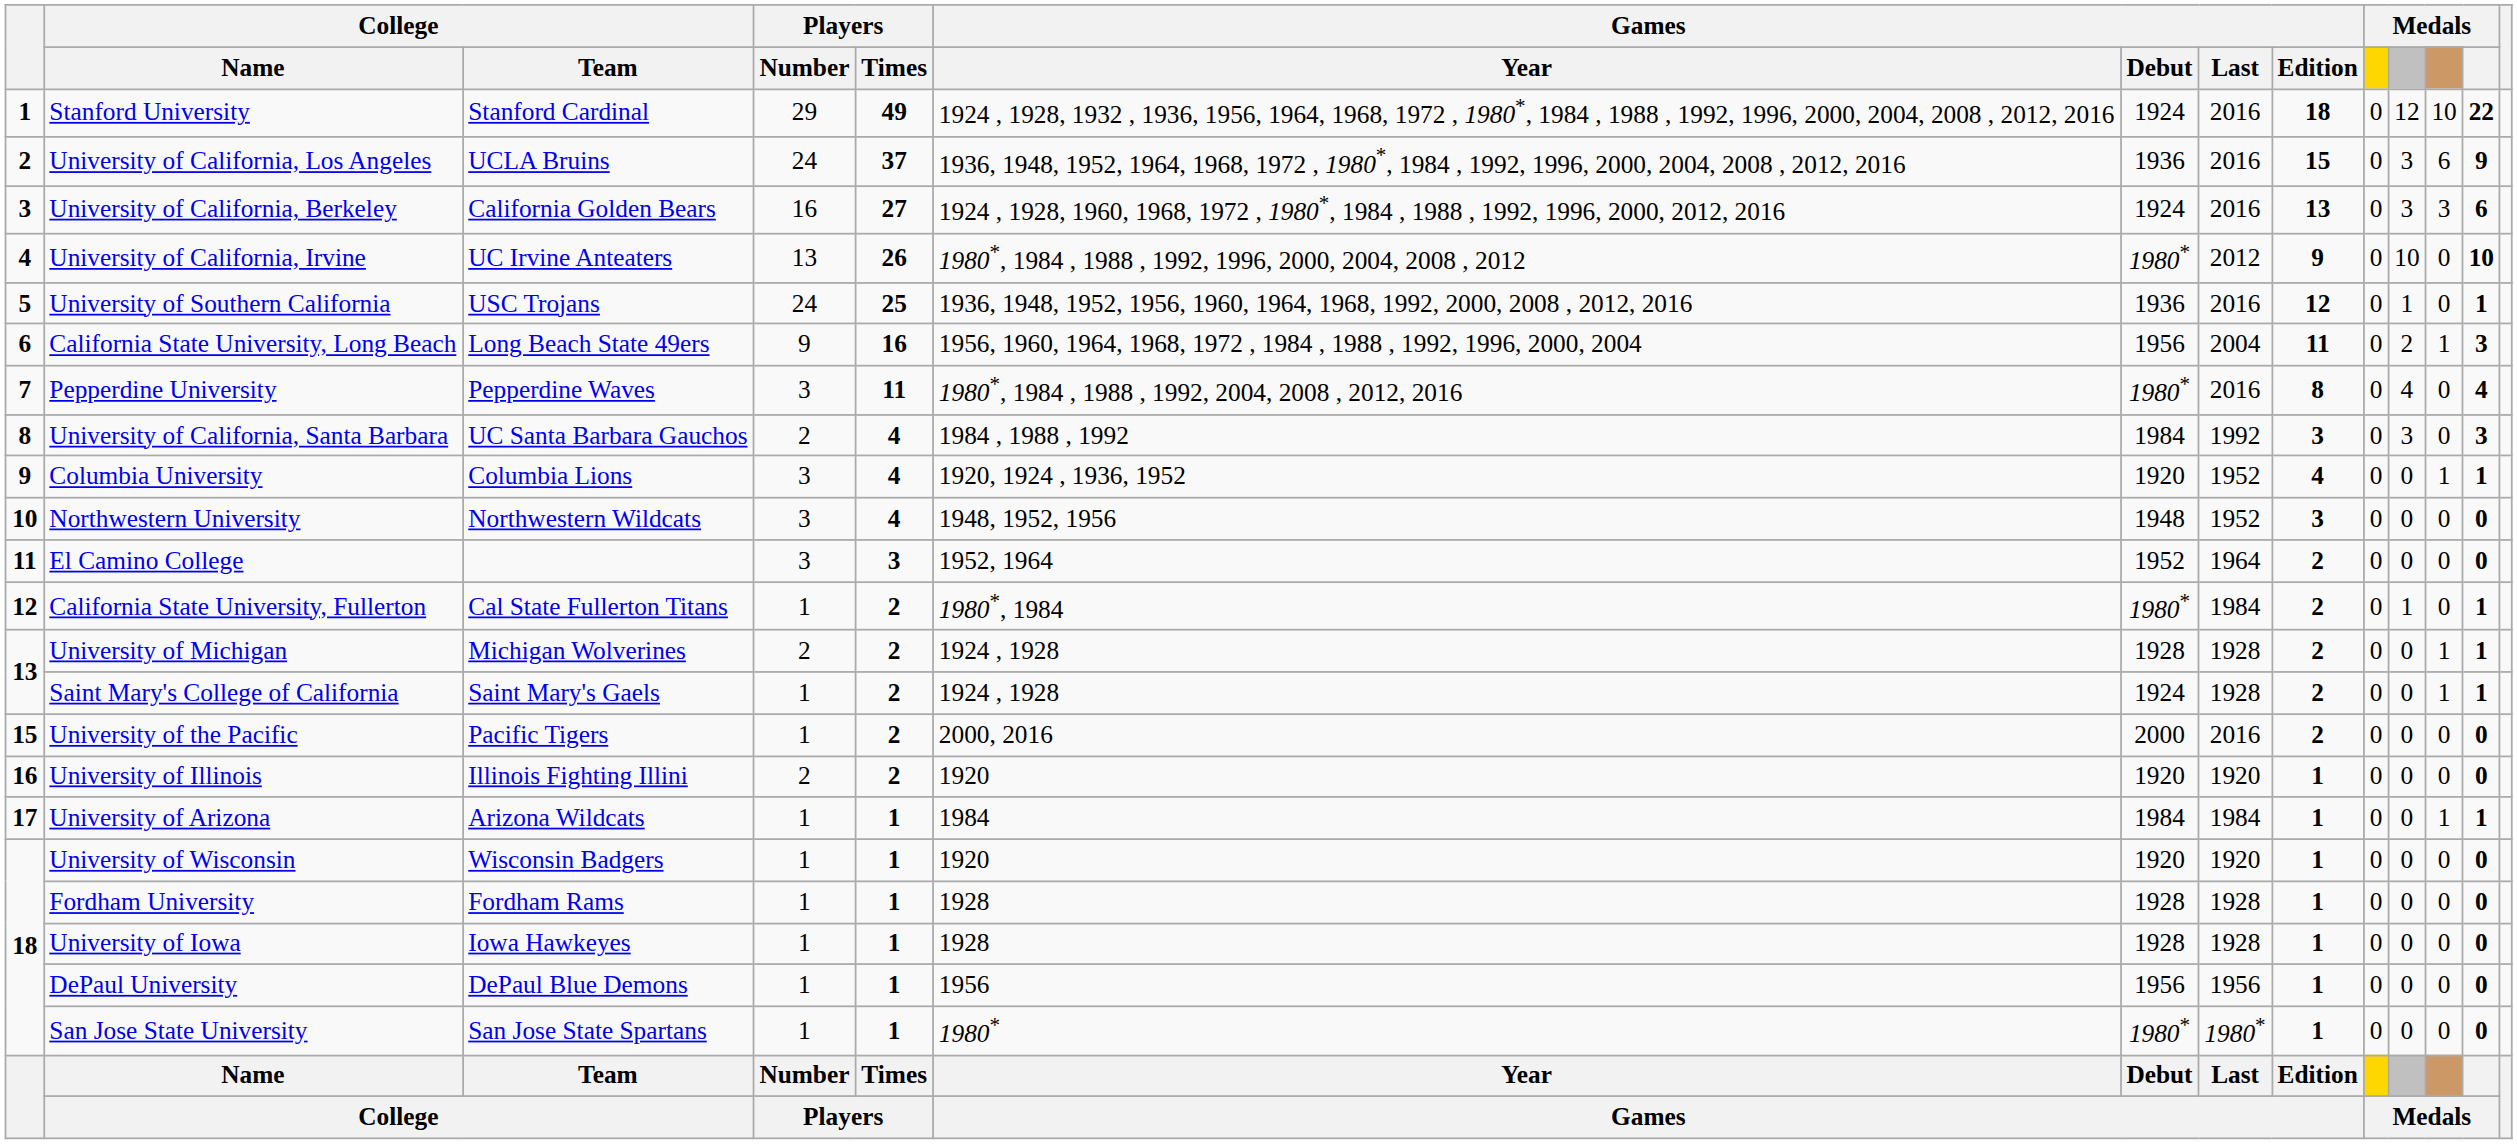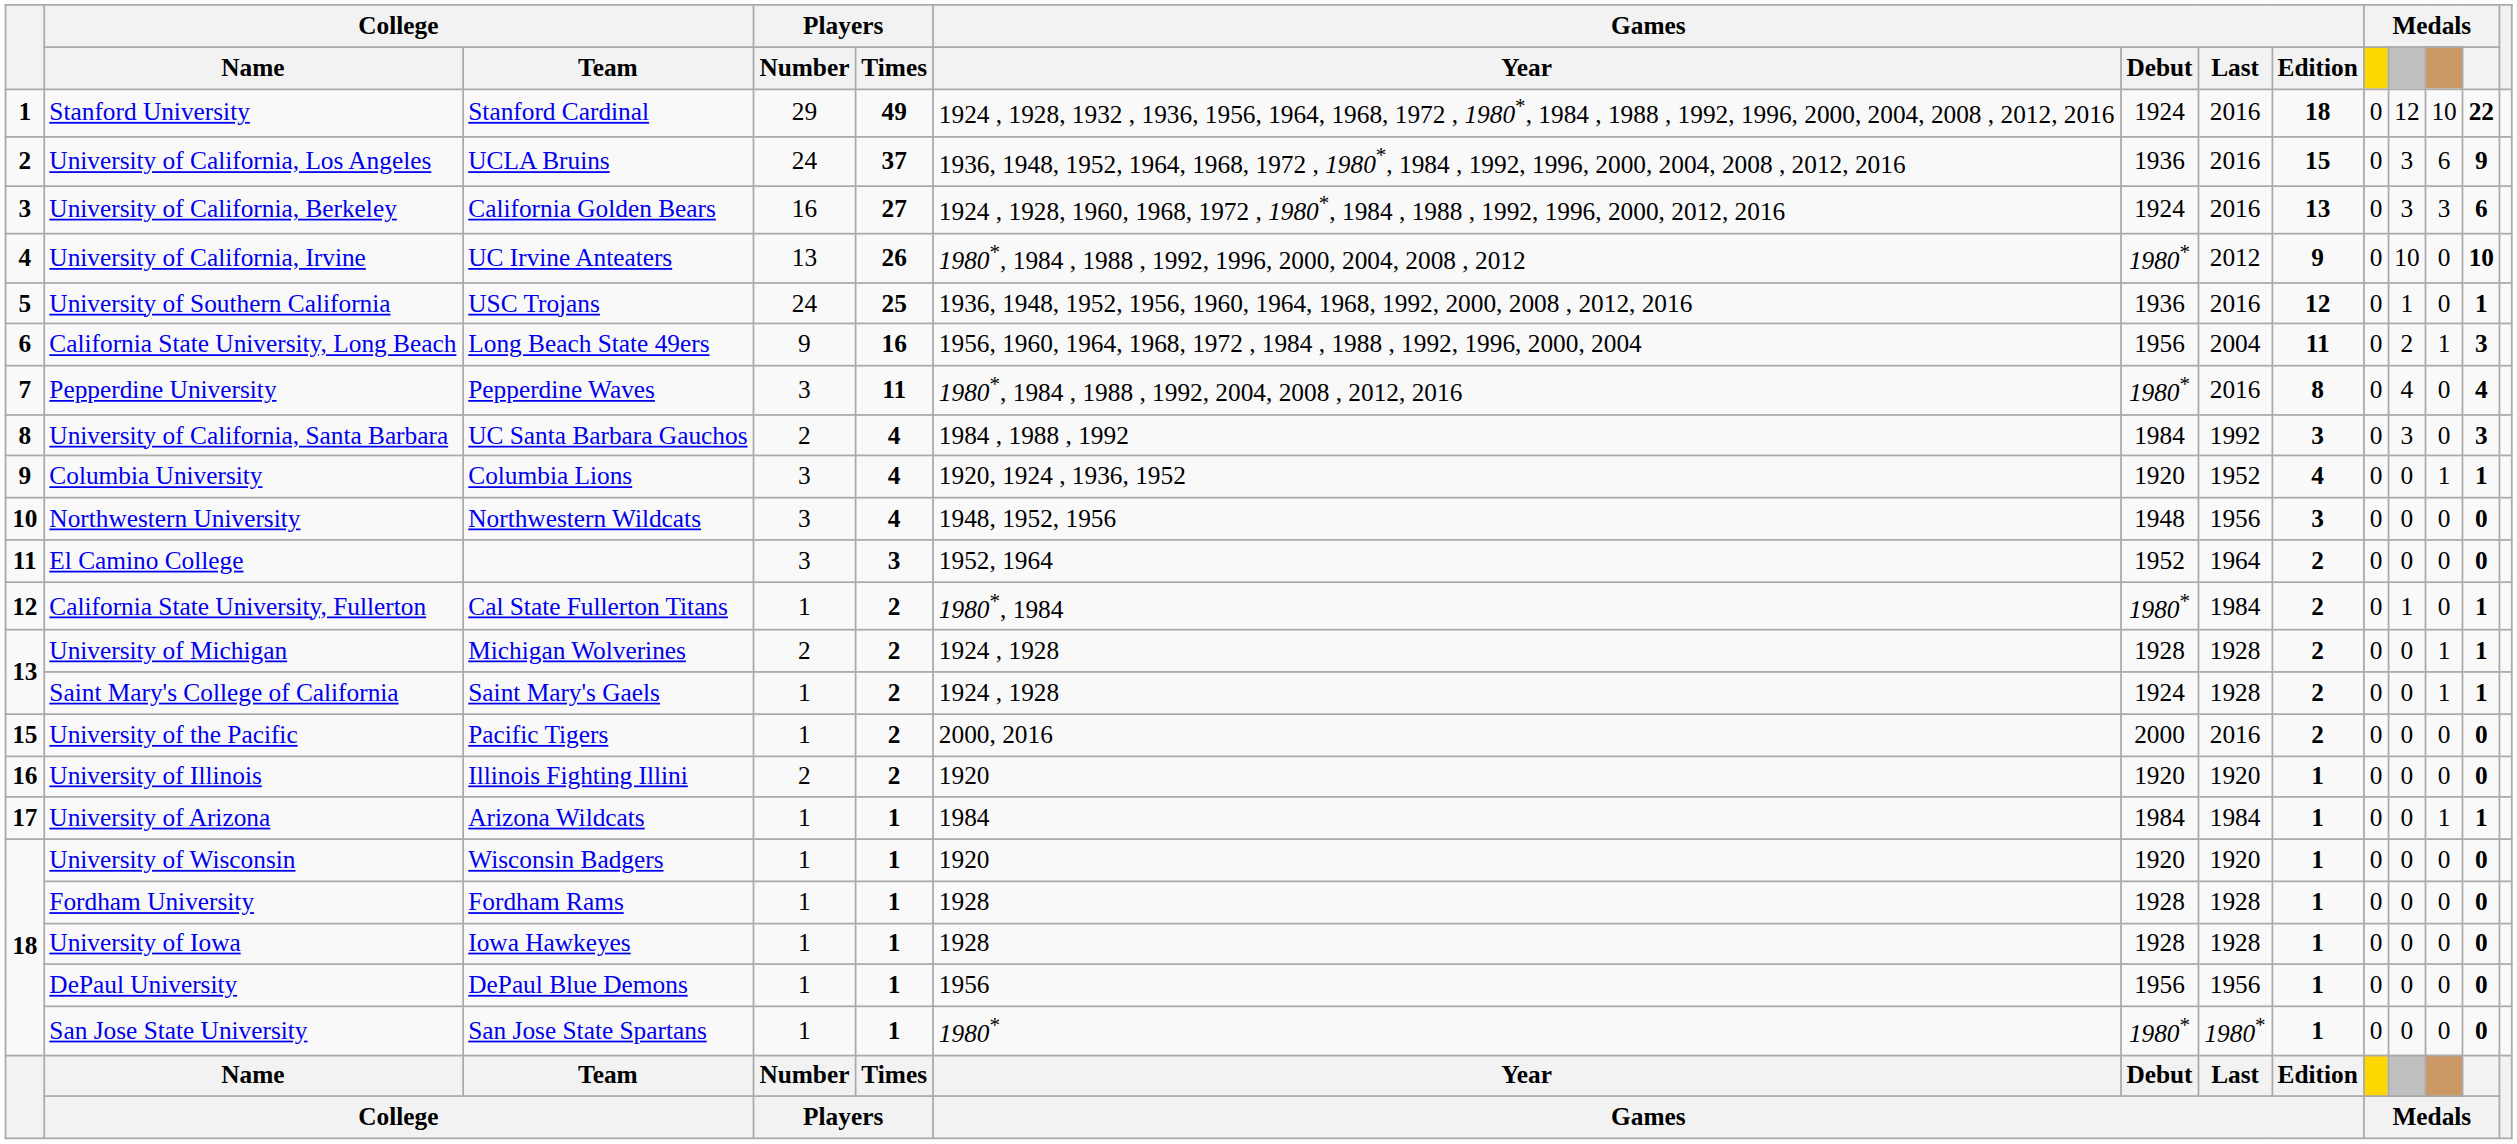Northwestern University | Games / Last: 1952 -> 1956
